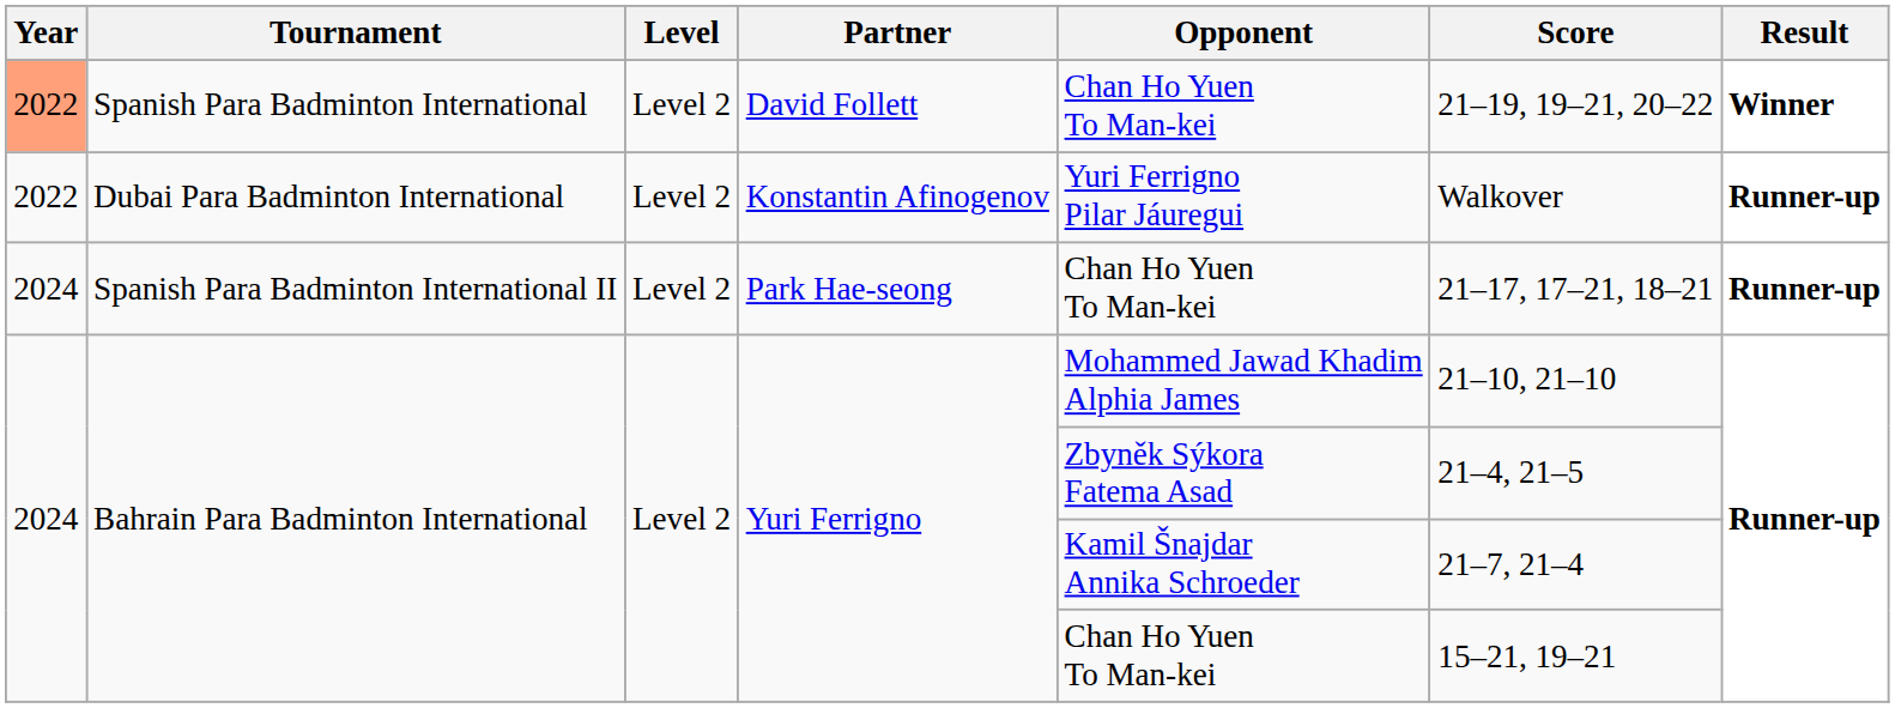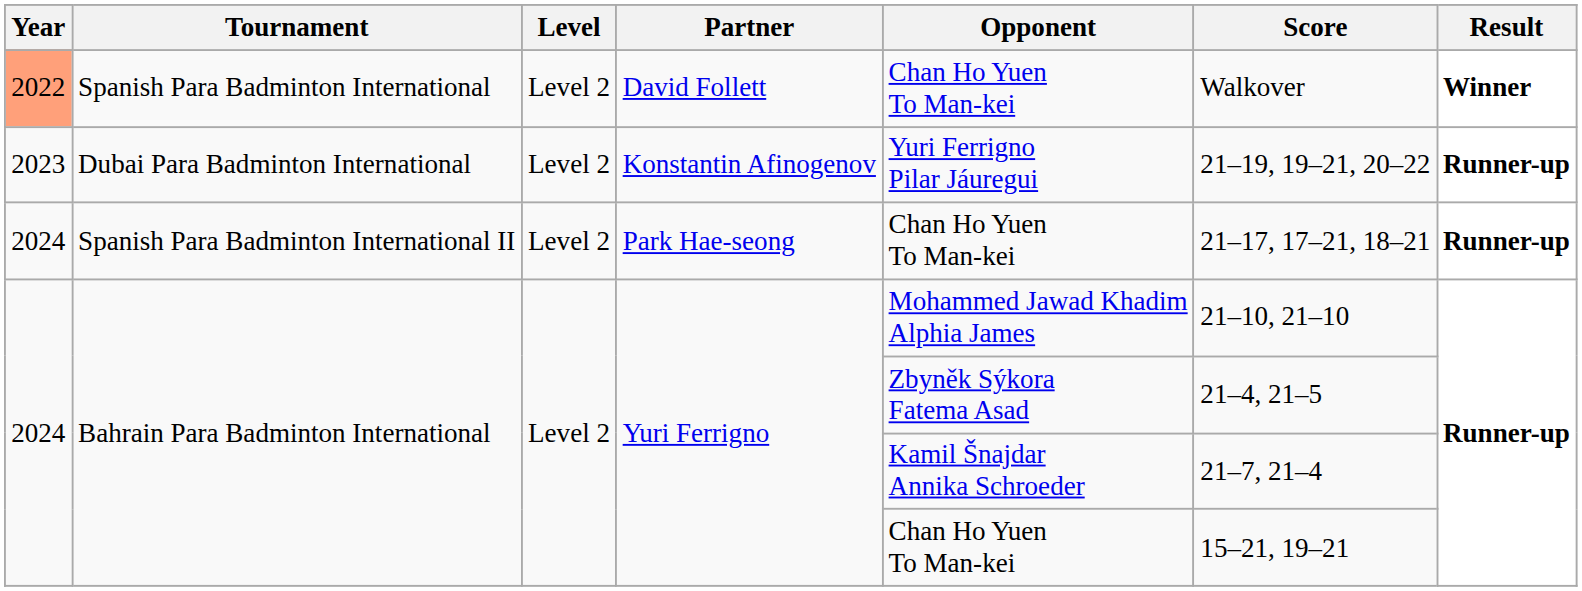Spanish Para Badminton International | Score: 21–19, 19–21, 20–22 -> Walkover
Dubai Para Badminton International | Year: 2022 -> 2023
Dubai Para Badminton International | Score: Walkover -> 21–19, 19–21, 20–22
